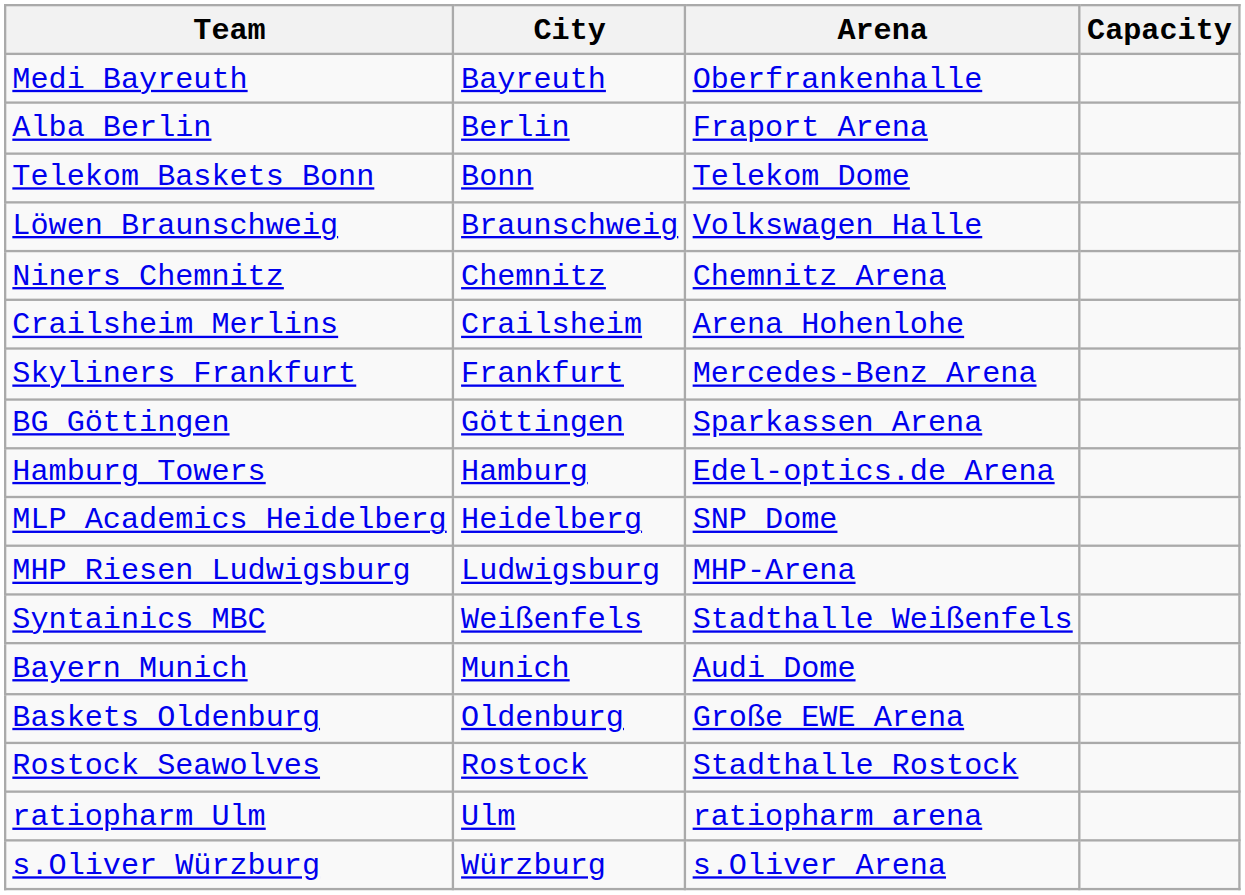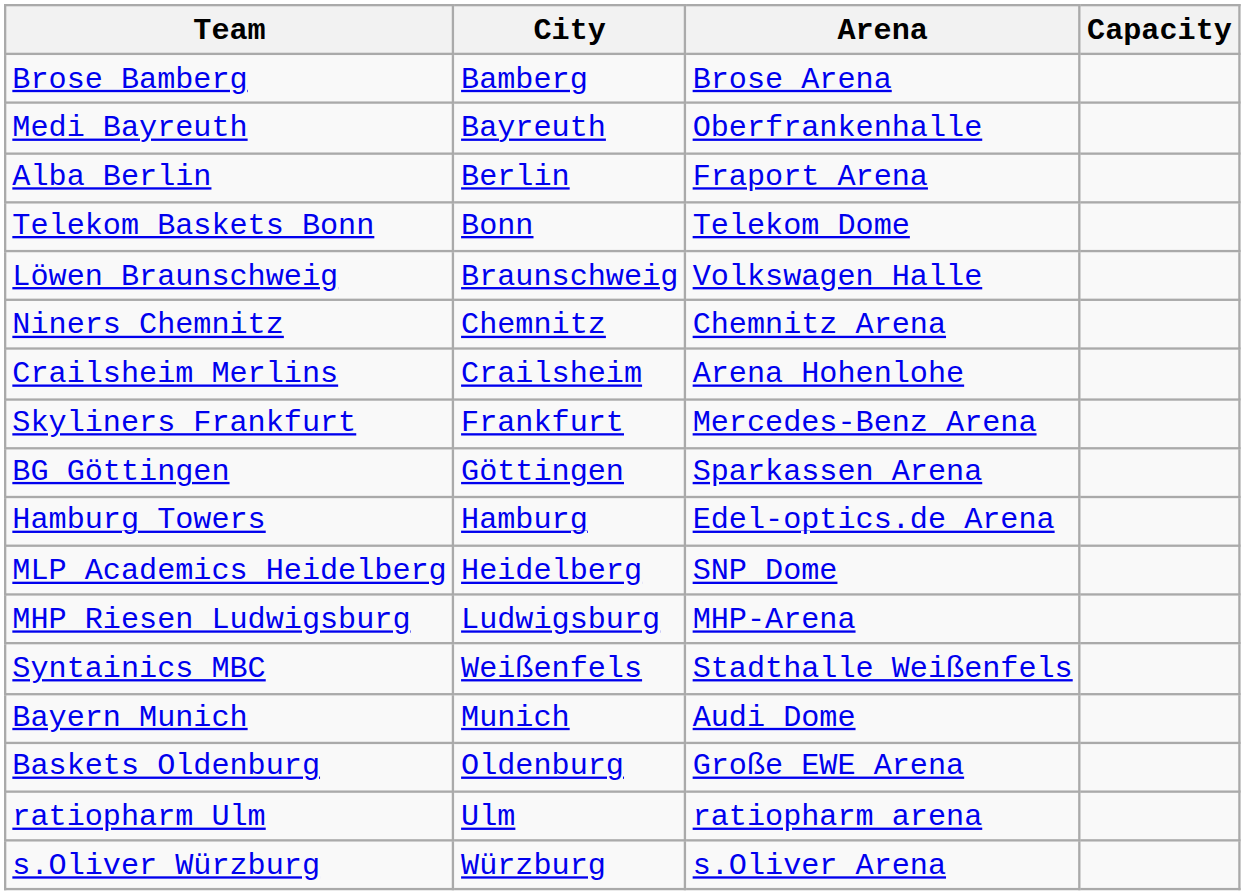+ row: Brose Bamberg | Bamberg | Brose Arena
- row: Rostock Seawolves | Rostock | Stadthalle Rostock
